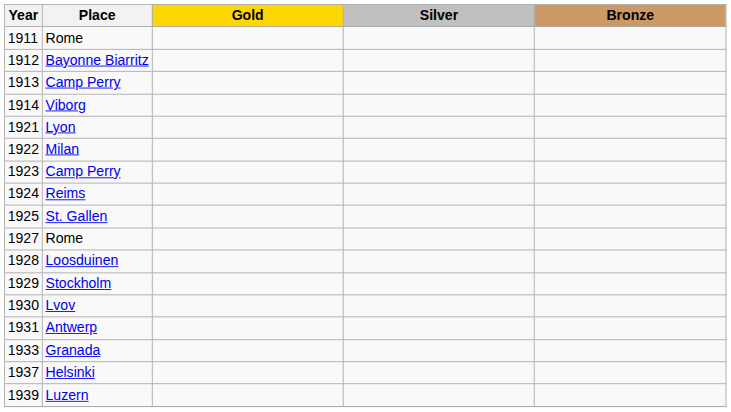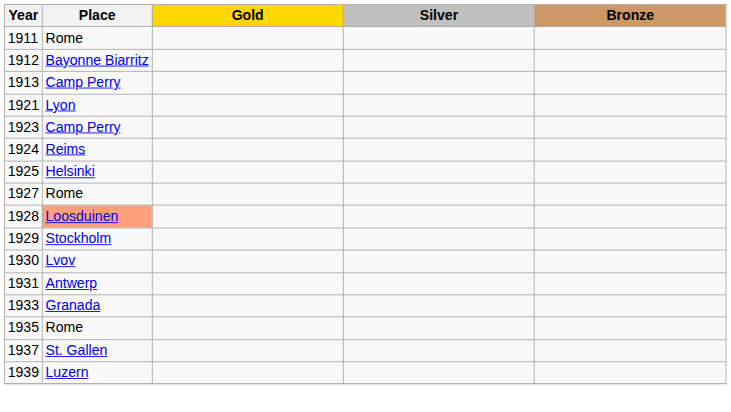- row: 1914 | Viborg
- row: 1922 | Milan
1925 | Place: St. Gallen -> Helsinki
1928 | Place: no background -> lightsalmon background
+ row: 1935 | Rome
1937 | Place: Helsinki -> St. Gallen
